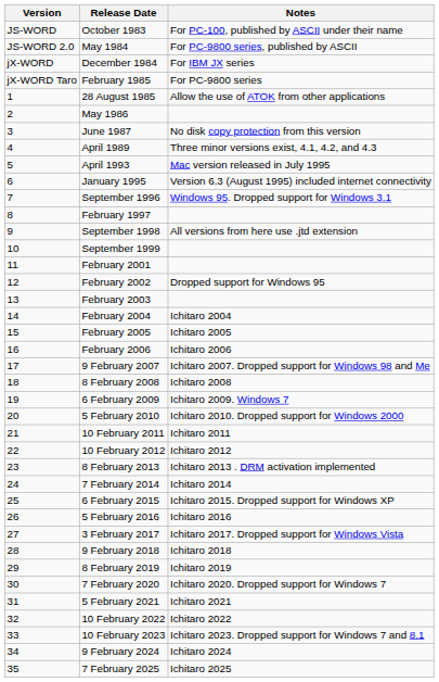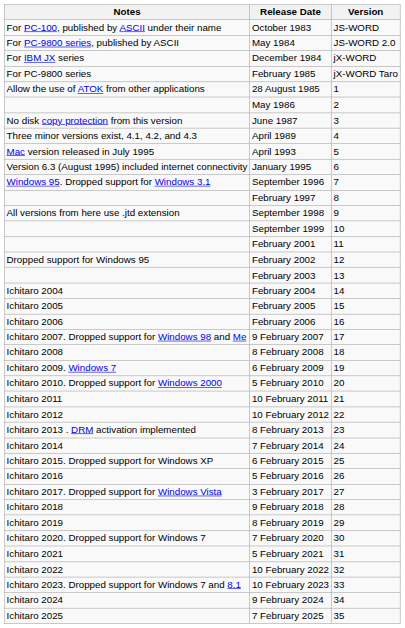columns swapped: Version <-> Notes
